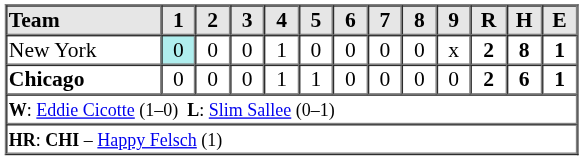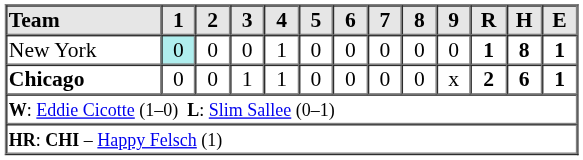New York | 9: x -> 0
New York | R: 2 -> 1
Chicago | 3: 0 -> 1
Chicago | 5: 1 -> 0
Chicago | 9: 0 -> x
